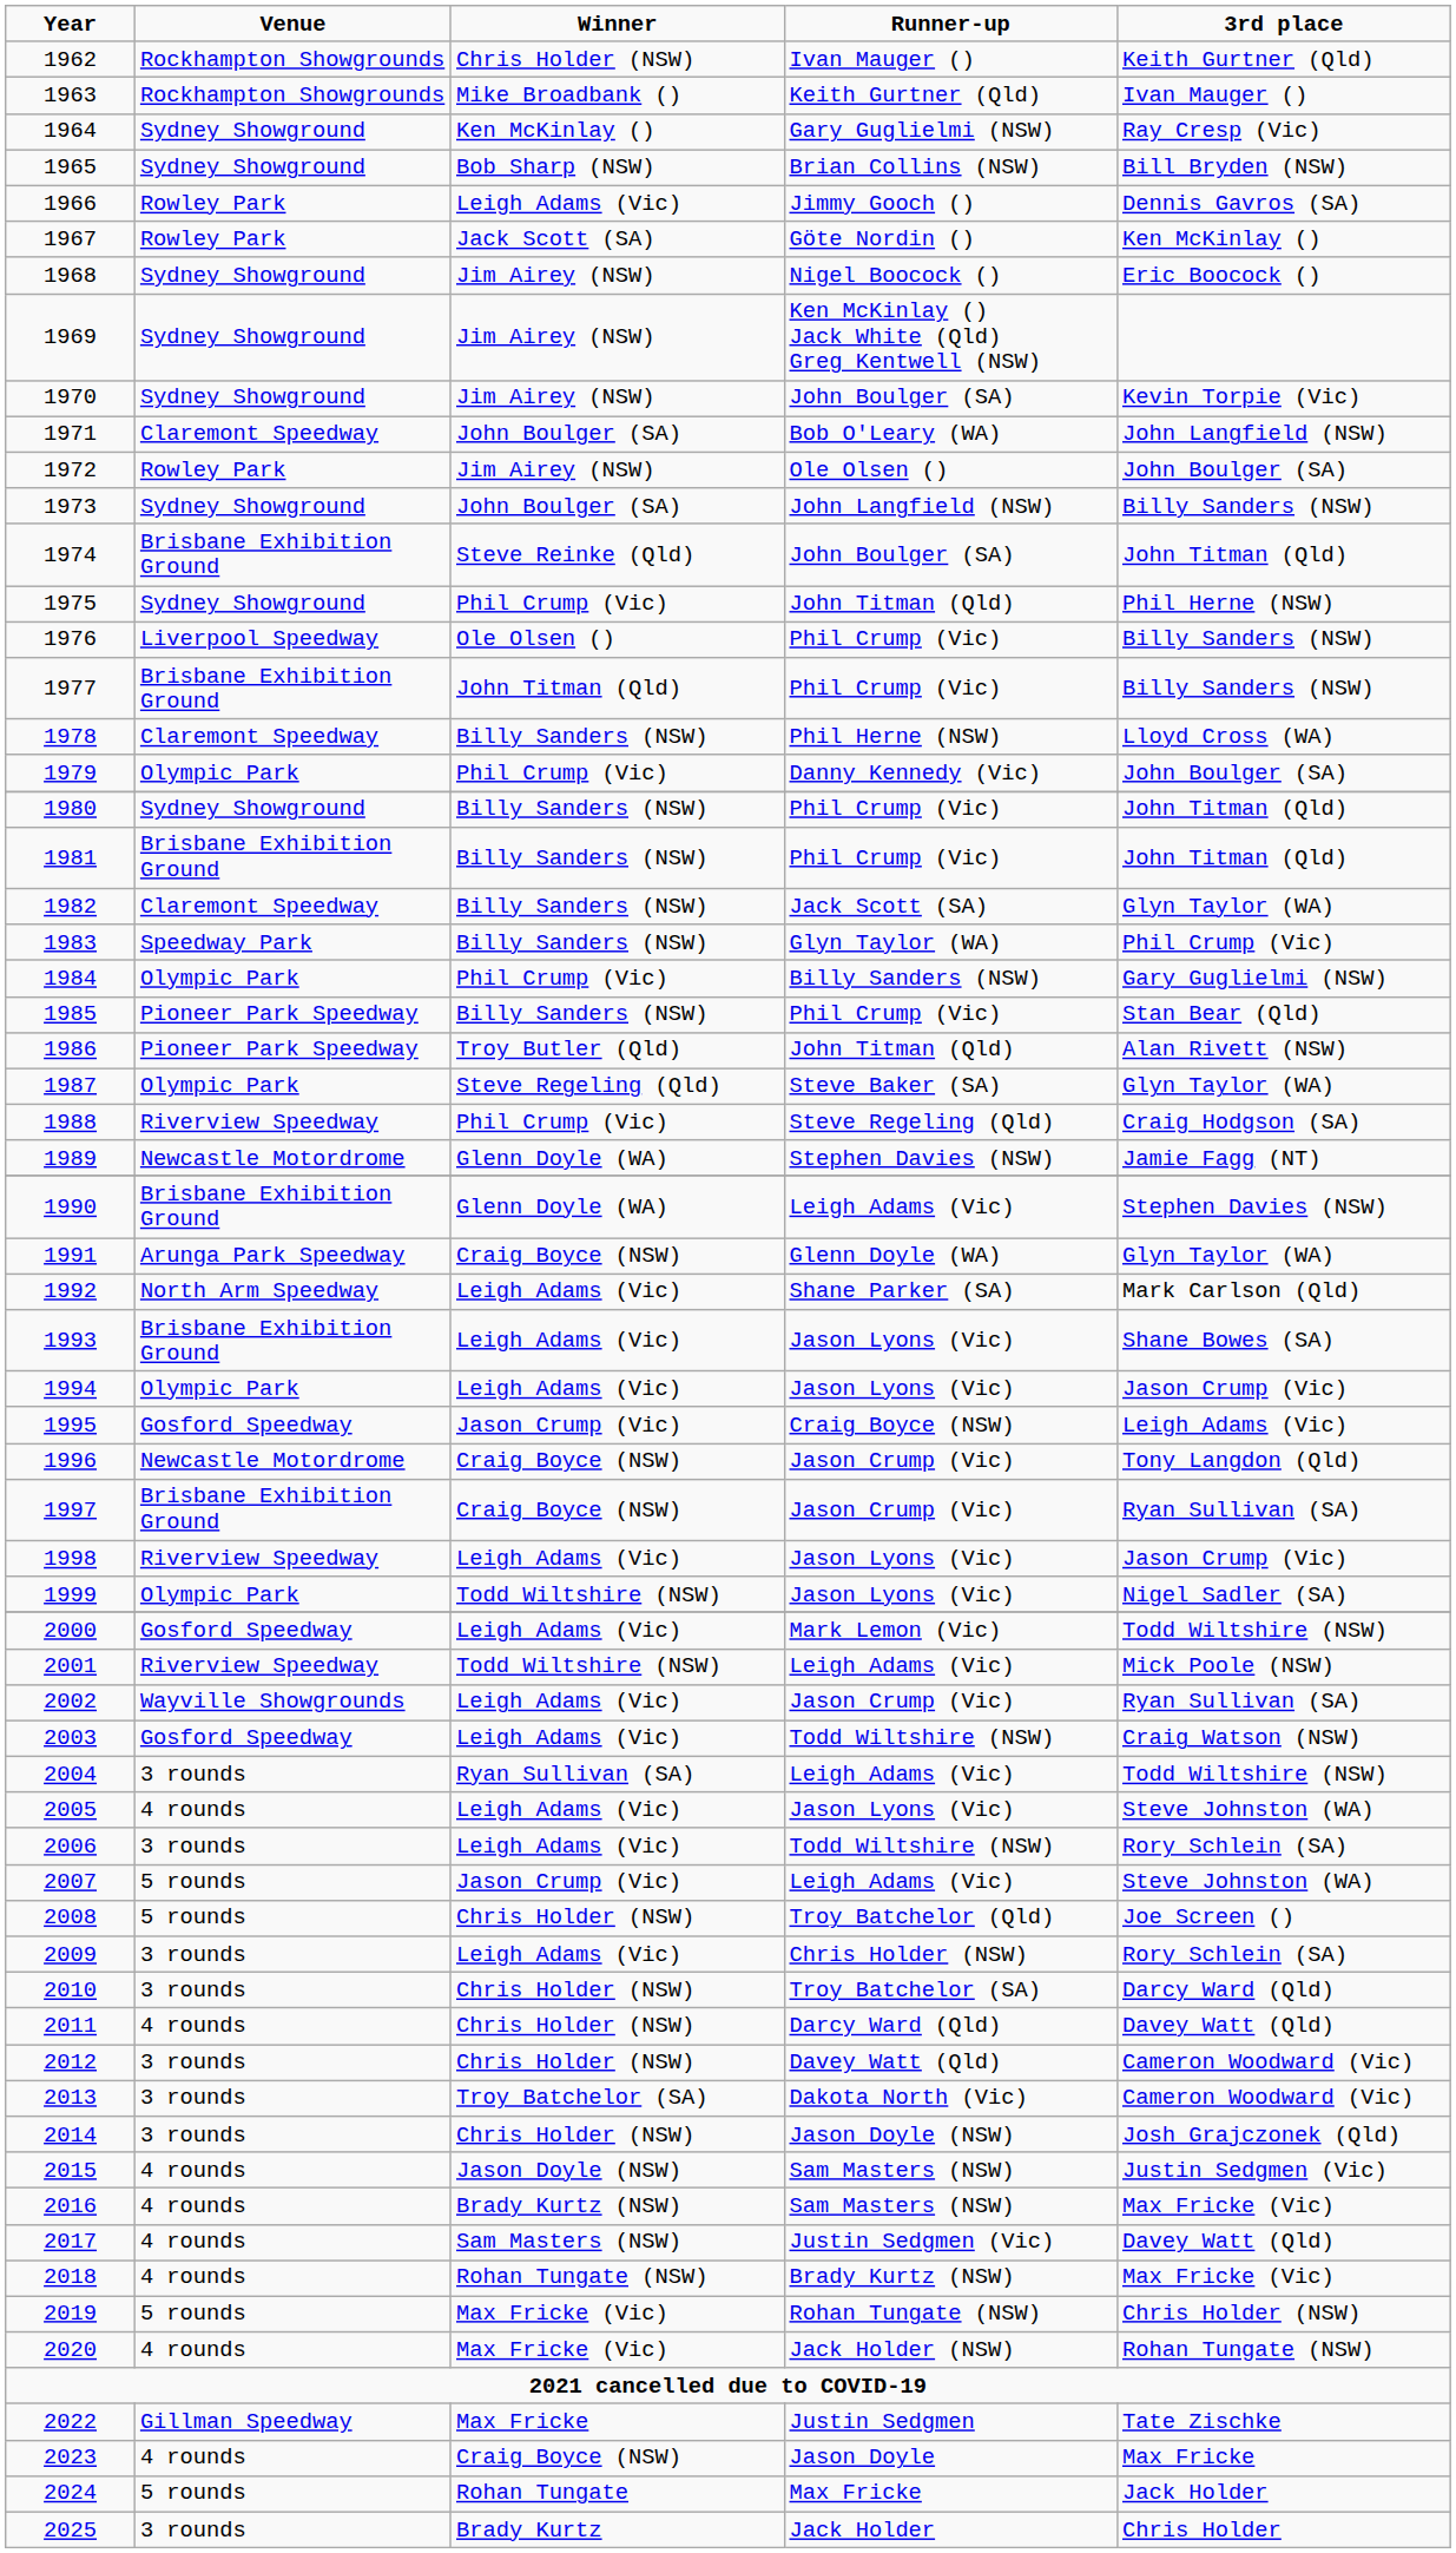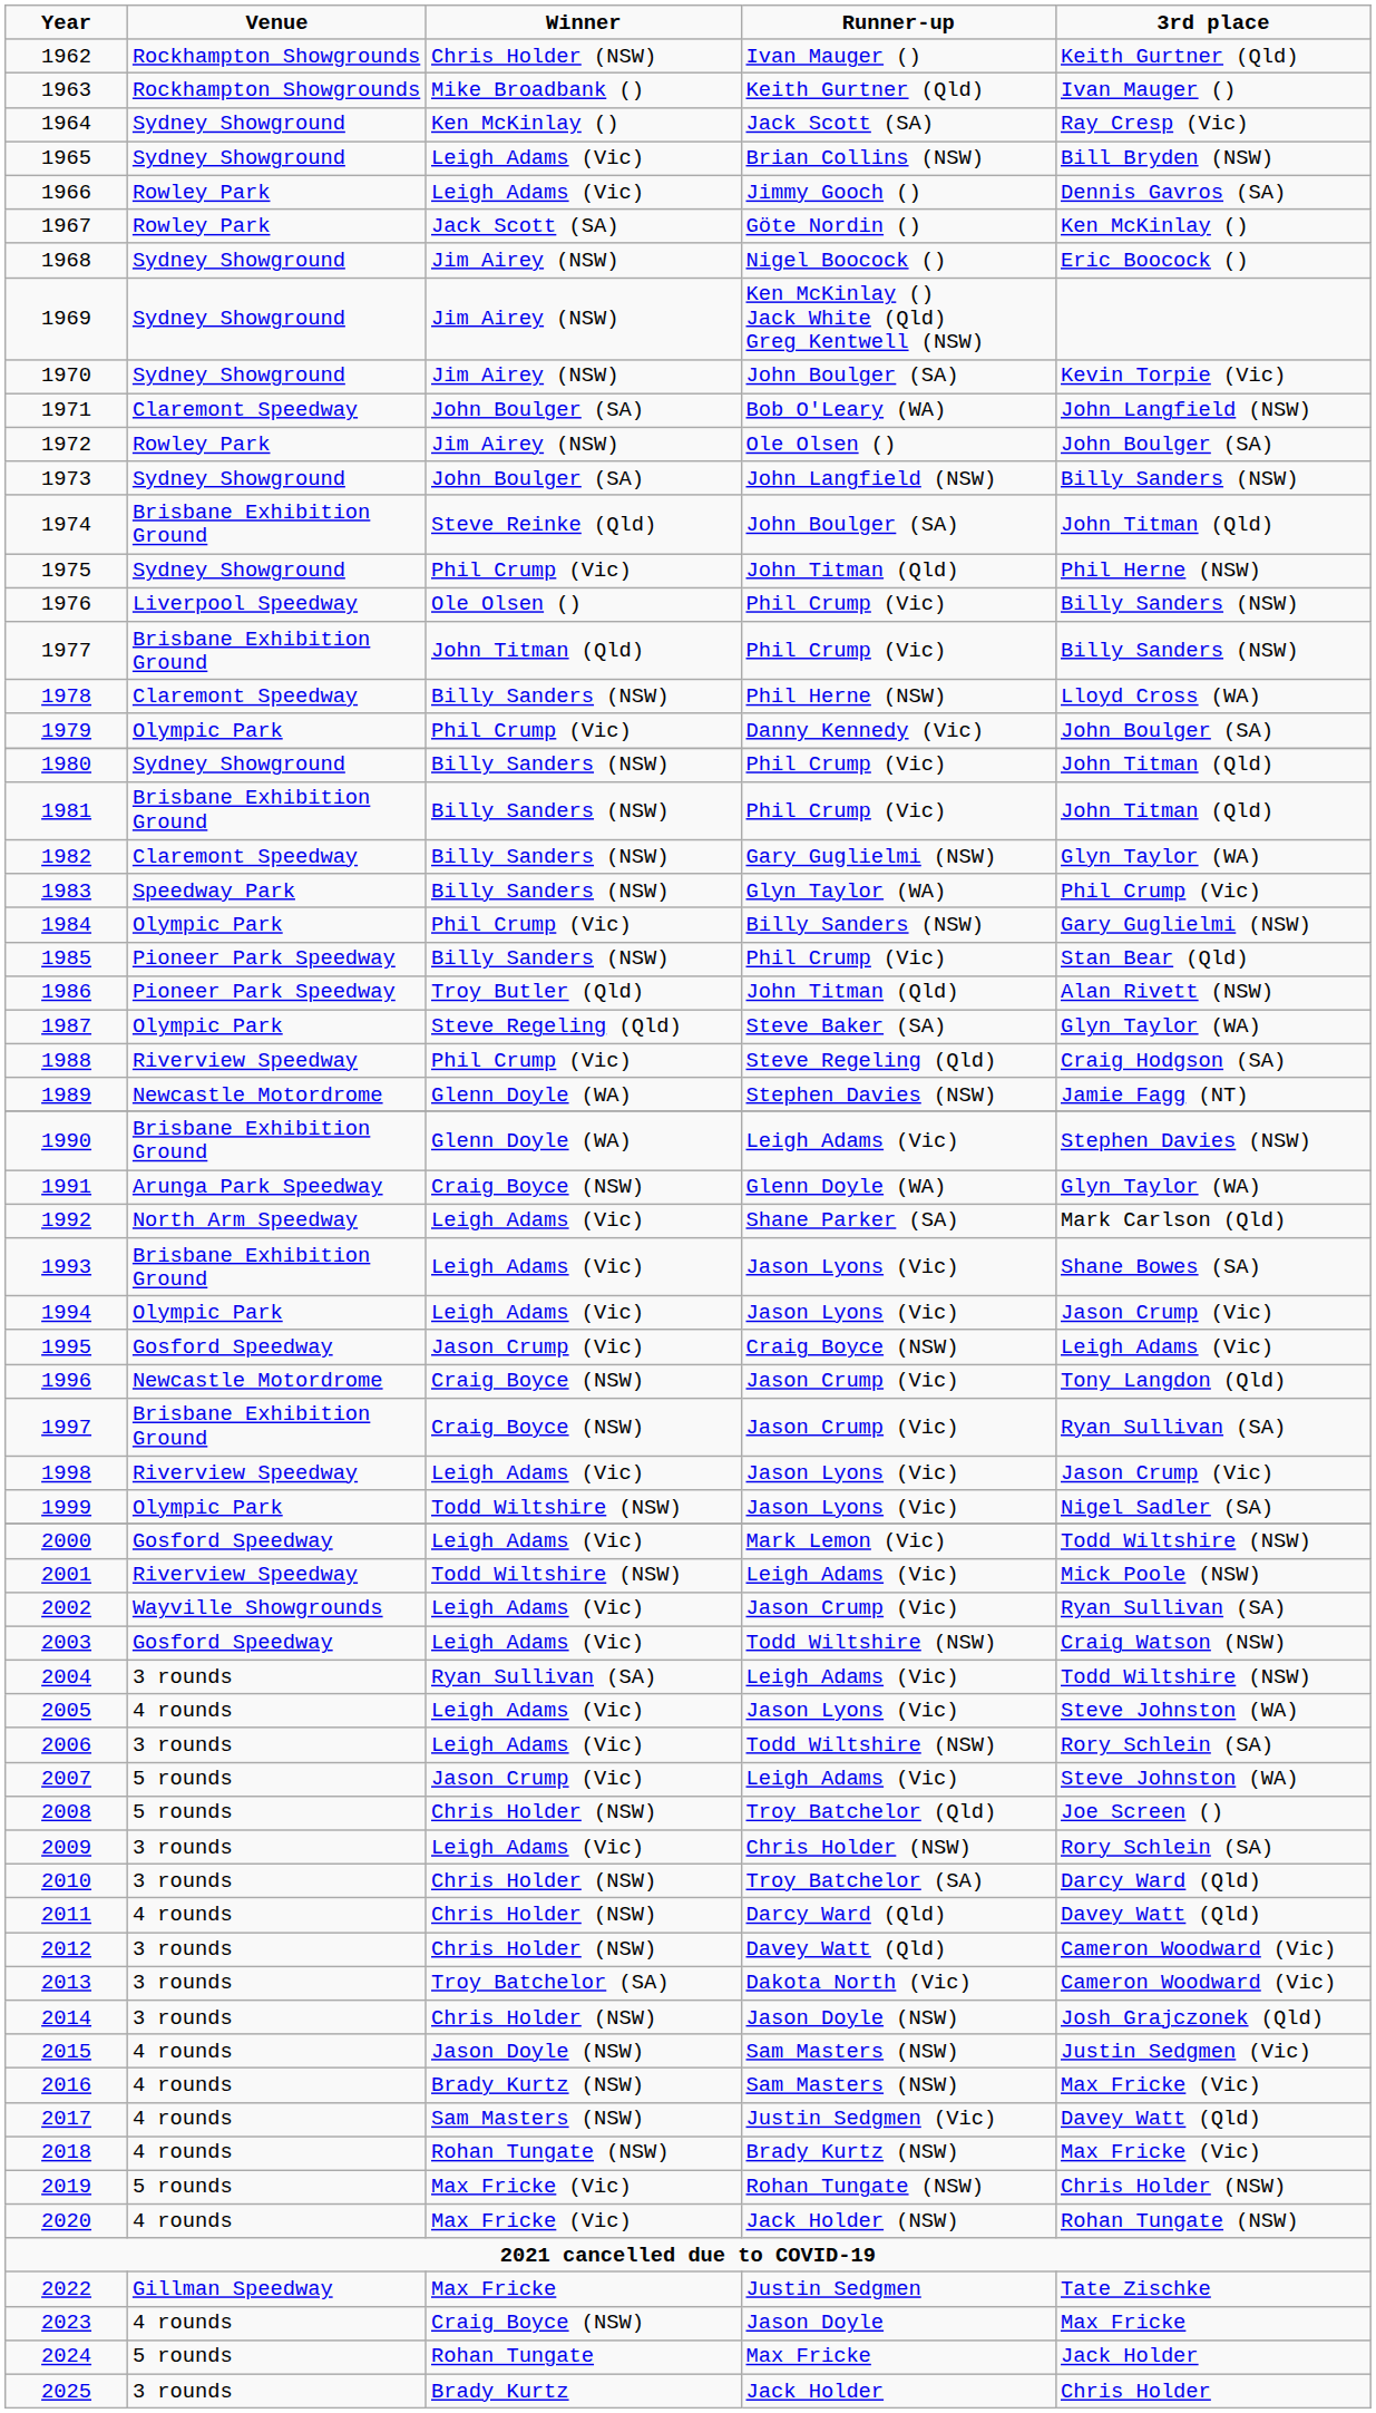1964 | Runner-up: Gary Guglielmi (NSW) -> Jack Scott (SA)
1965 | Winner: Bob Sharp (NSW) -> Leigh Adams (Vic)
1982 | Runner-up: Jack Scott (SA) -> Gary Guglielmi (NSW)
